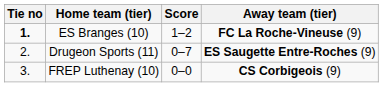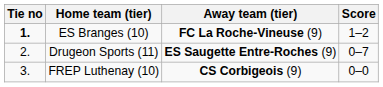columns swapped: Score <-> Away team (tier)
